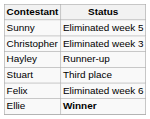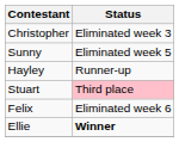rows swapped: Christopher <-> Sunny
Stuart | Status: no background -> pink background
